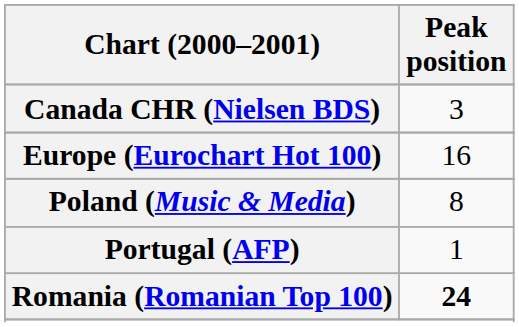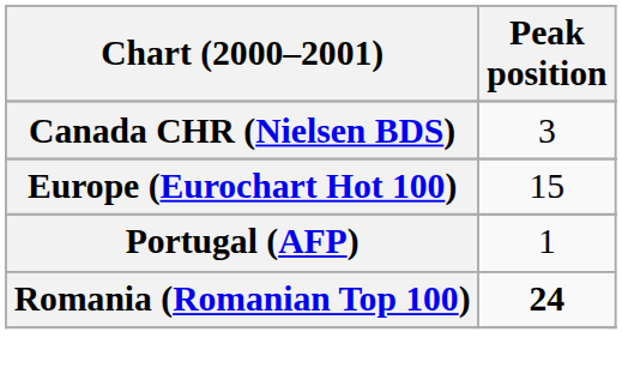Europe (Eurochart Hot 100) | Peak position: 16 -> 15
- row: Poland (Music & Media) | 8
